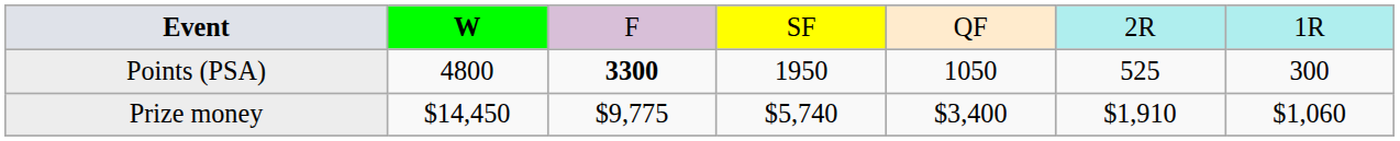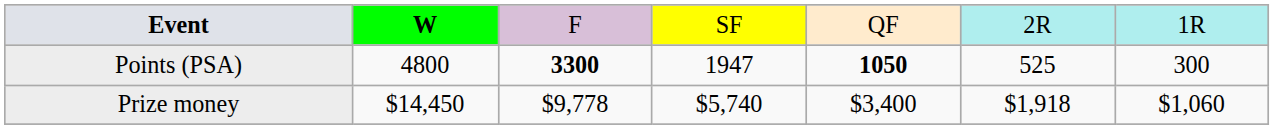Points (PSA) | column 4: 1950 -> 1947
Points (PSA) | column 5: normal -> bold
Prize money | column 3: $9,775 -> $9,778
Prize money | column 6: $1,910 -> $1,918
